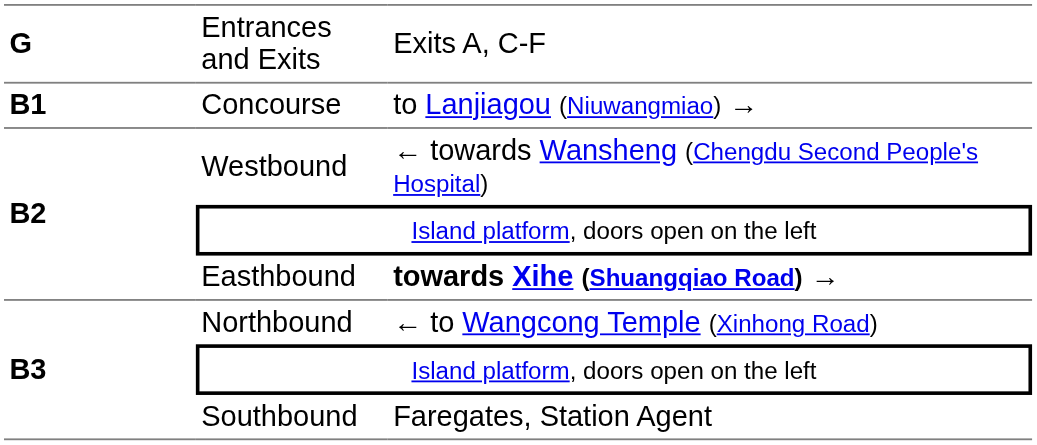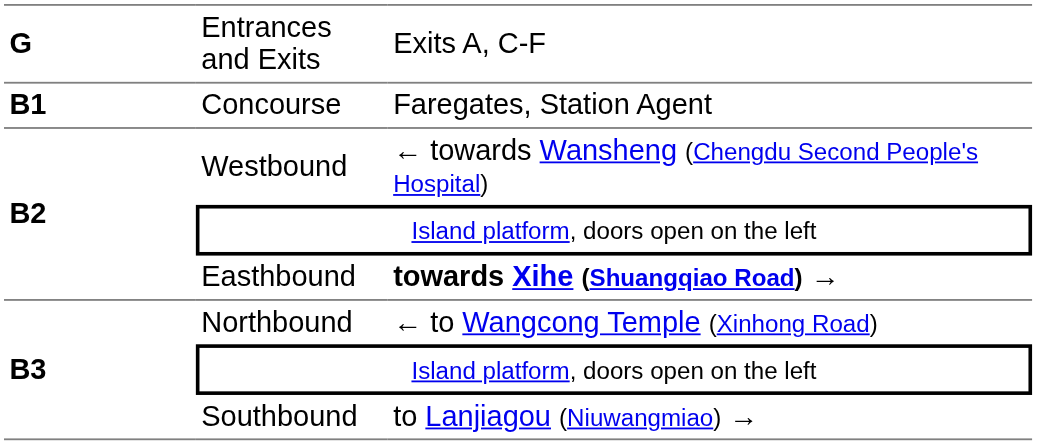Concourse | column 3: to Lanjiagou (Niuwangmiao) → -> Faregates, Station Agent
Southbound | column 3: Faregates, Station Agent -> to Lanjiagou (Niuwangmiao) →
